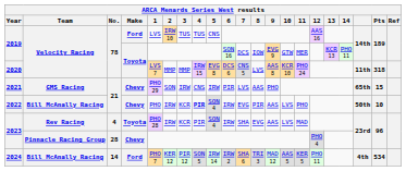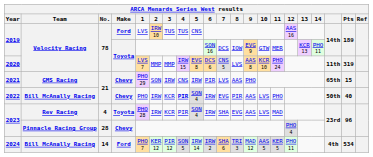2020 | Pts: 318 -> 319
2022 | Pts: 10 -> 40
